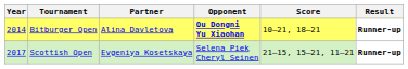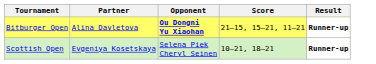- column: Year | 2014 | 2017
Bitburger Open | Score: 10–21, 18–21 -> 21–15, 15–21, 11–21
Scottish Open | Score: 21–15, 15–21, 11–21 -> 10–21, 18–21
